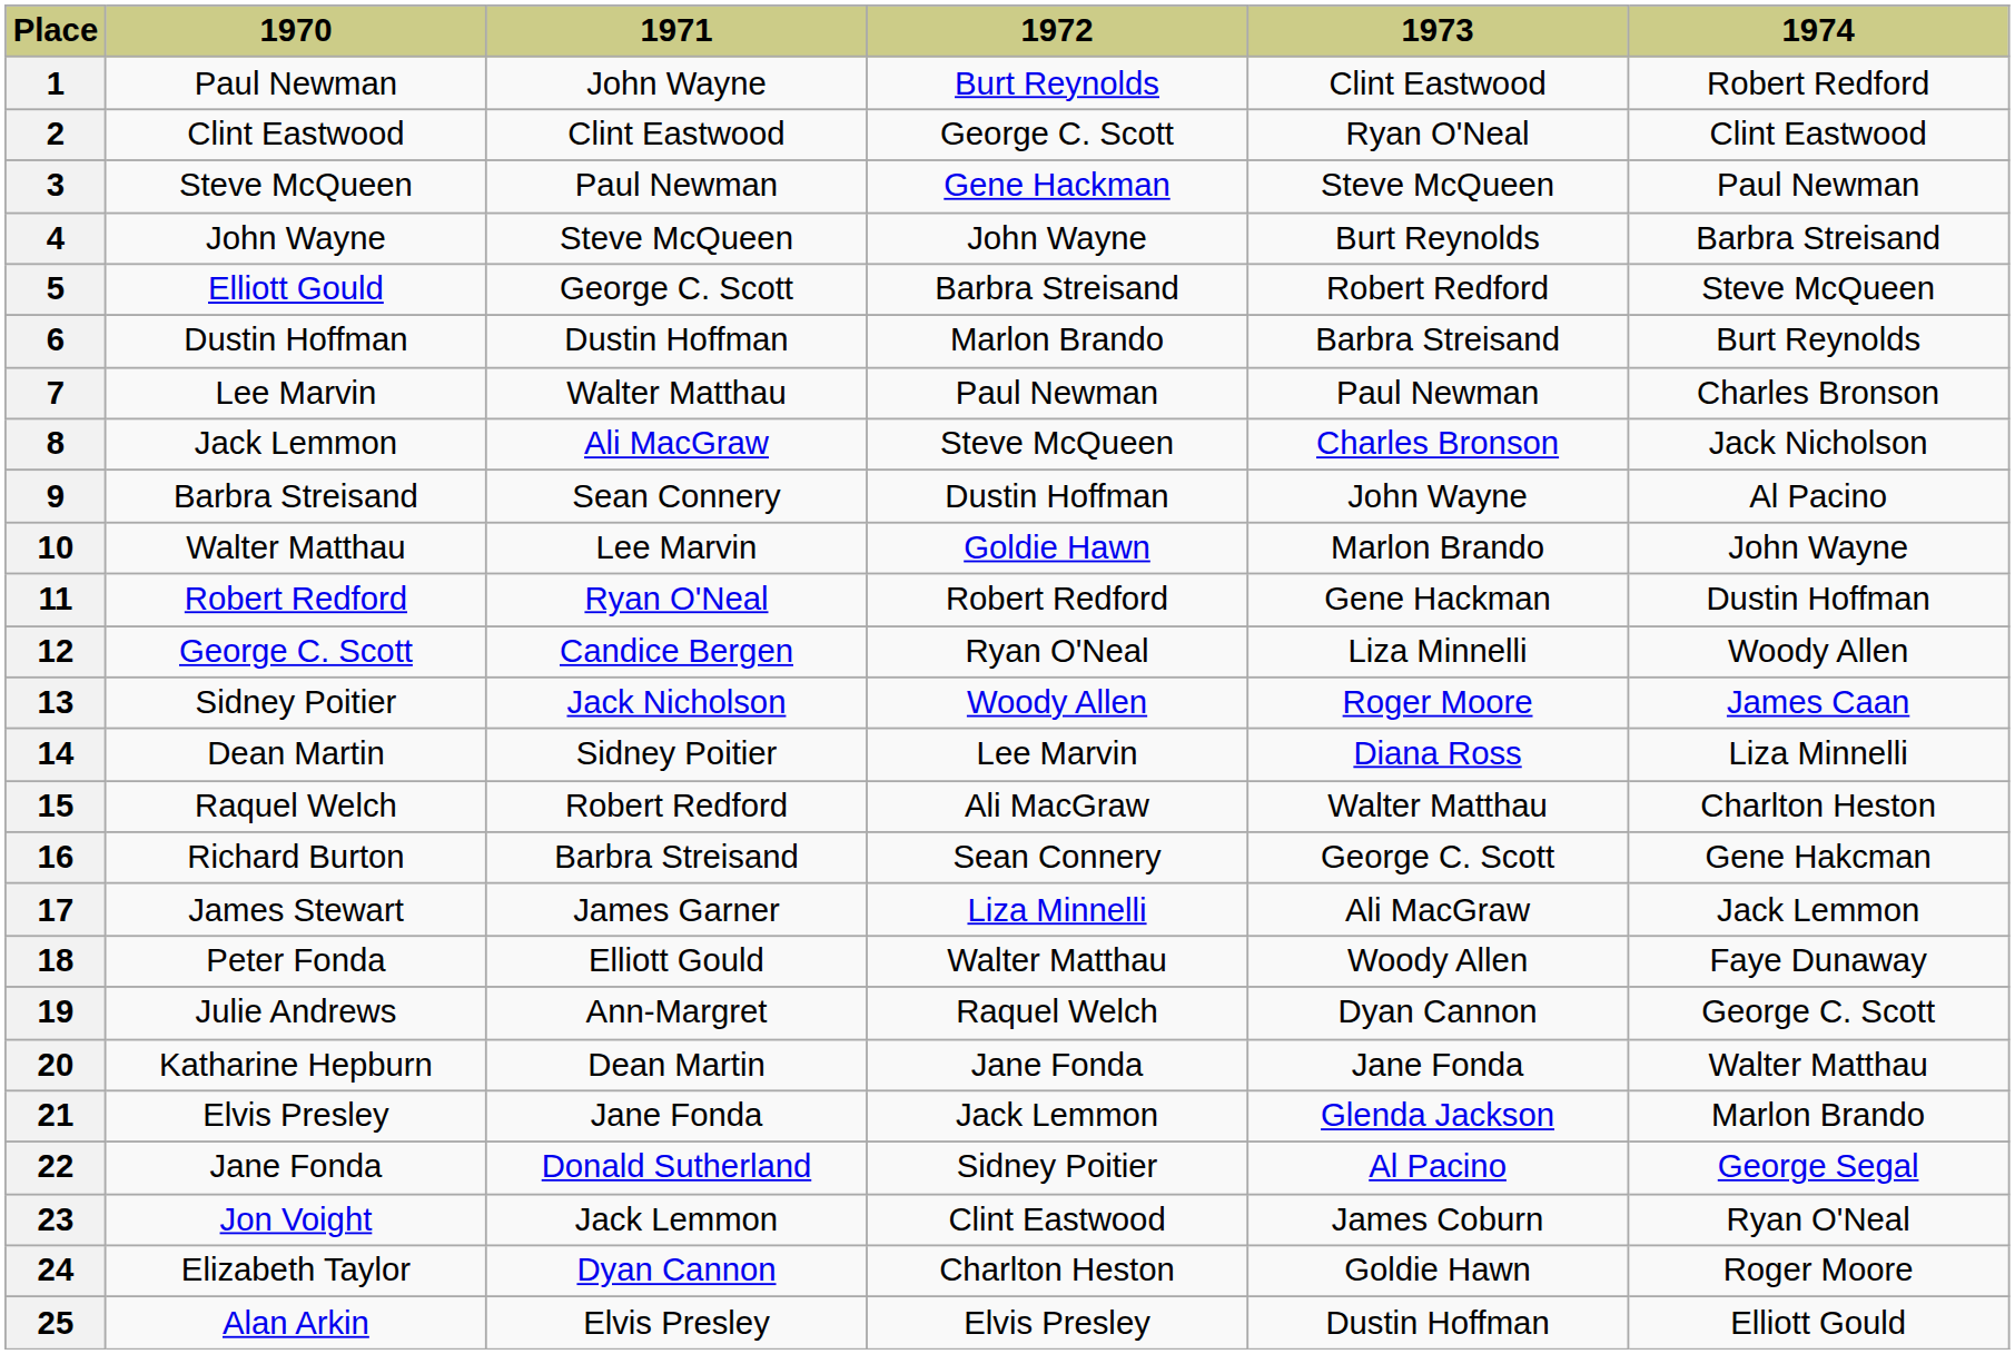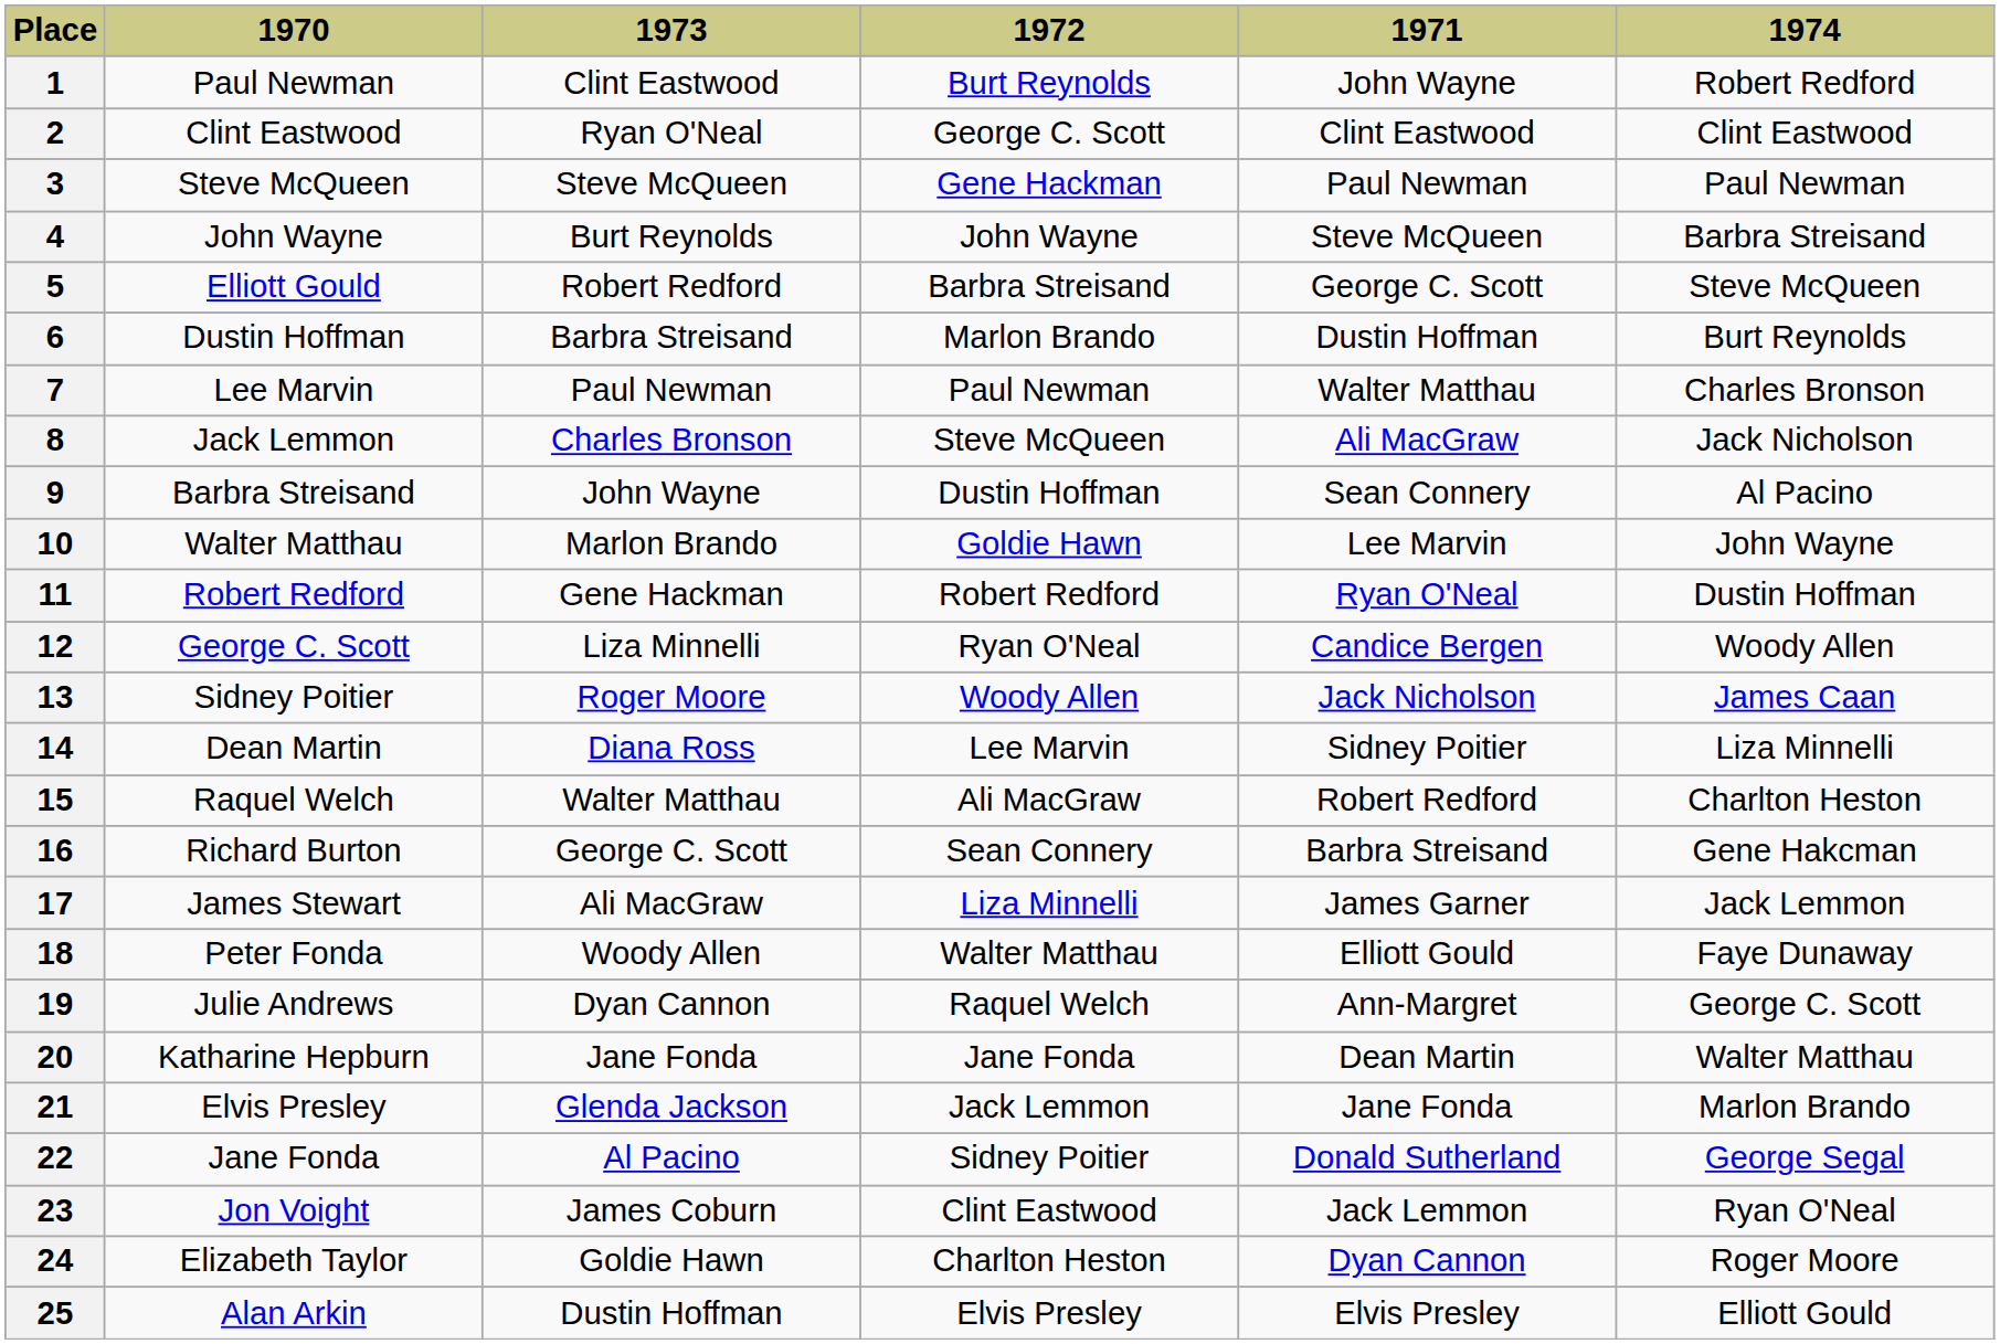columns swapped: 1971 <-> 1973
